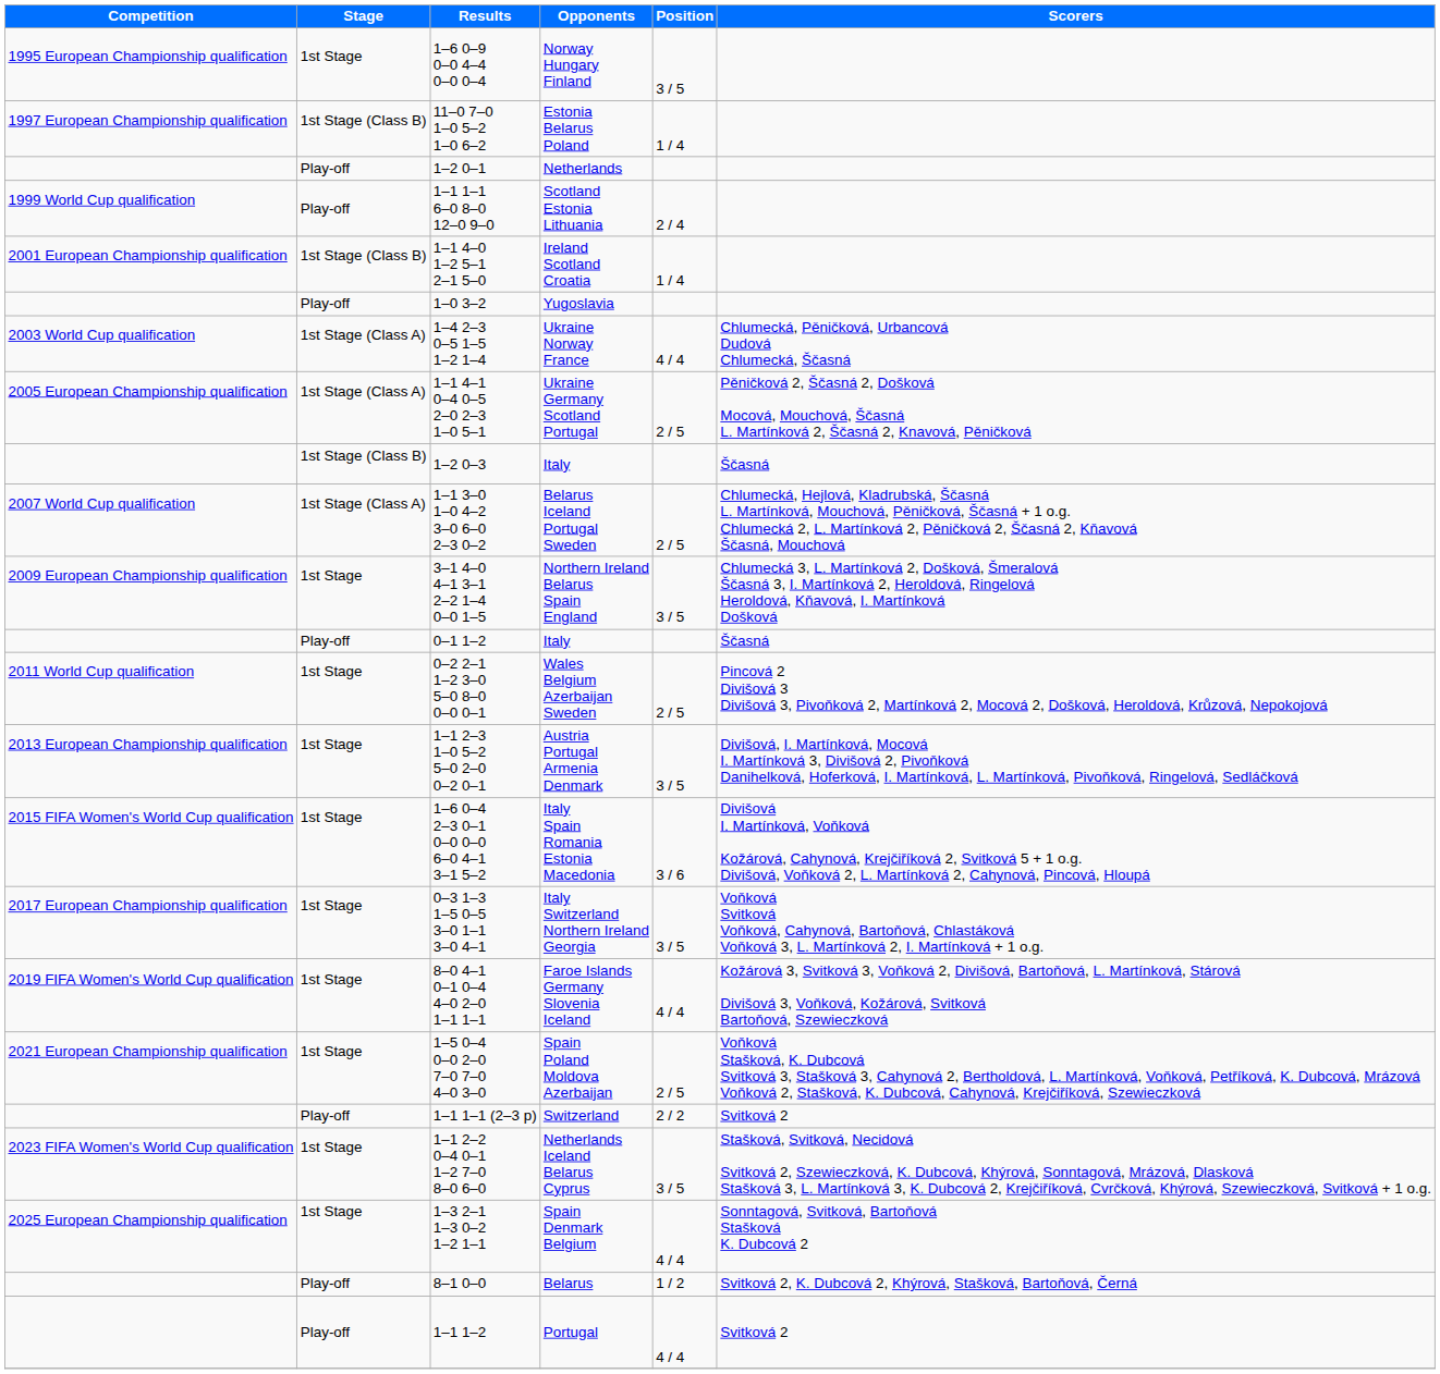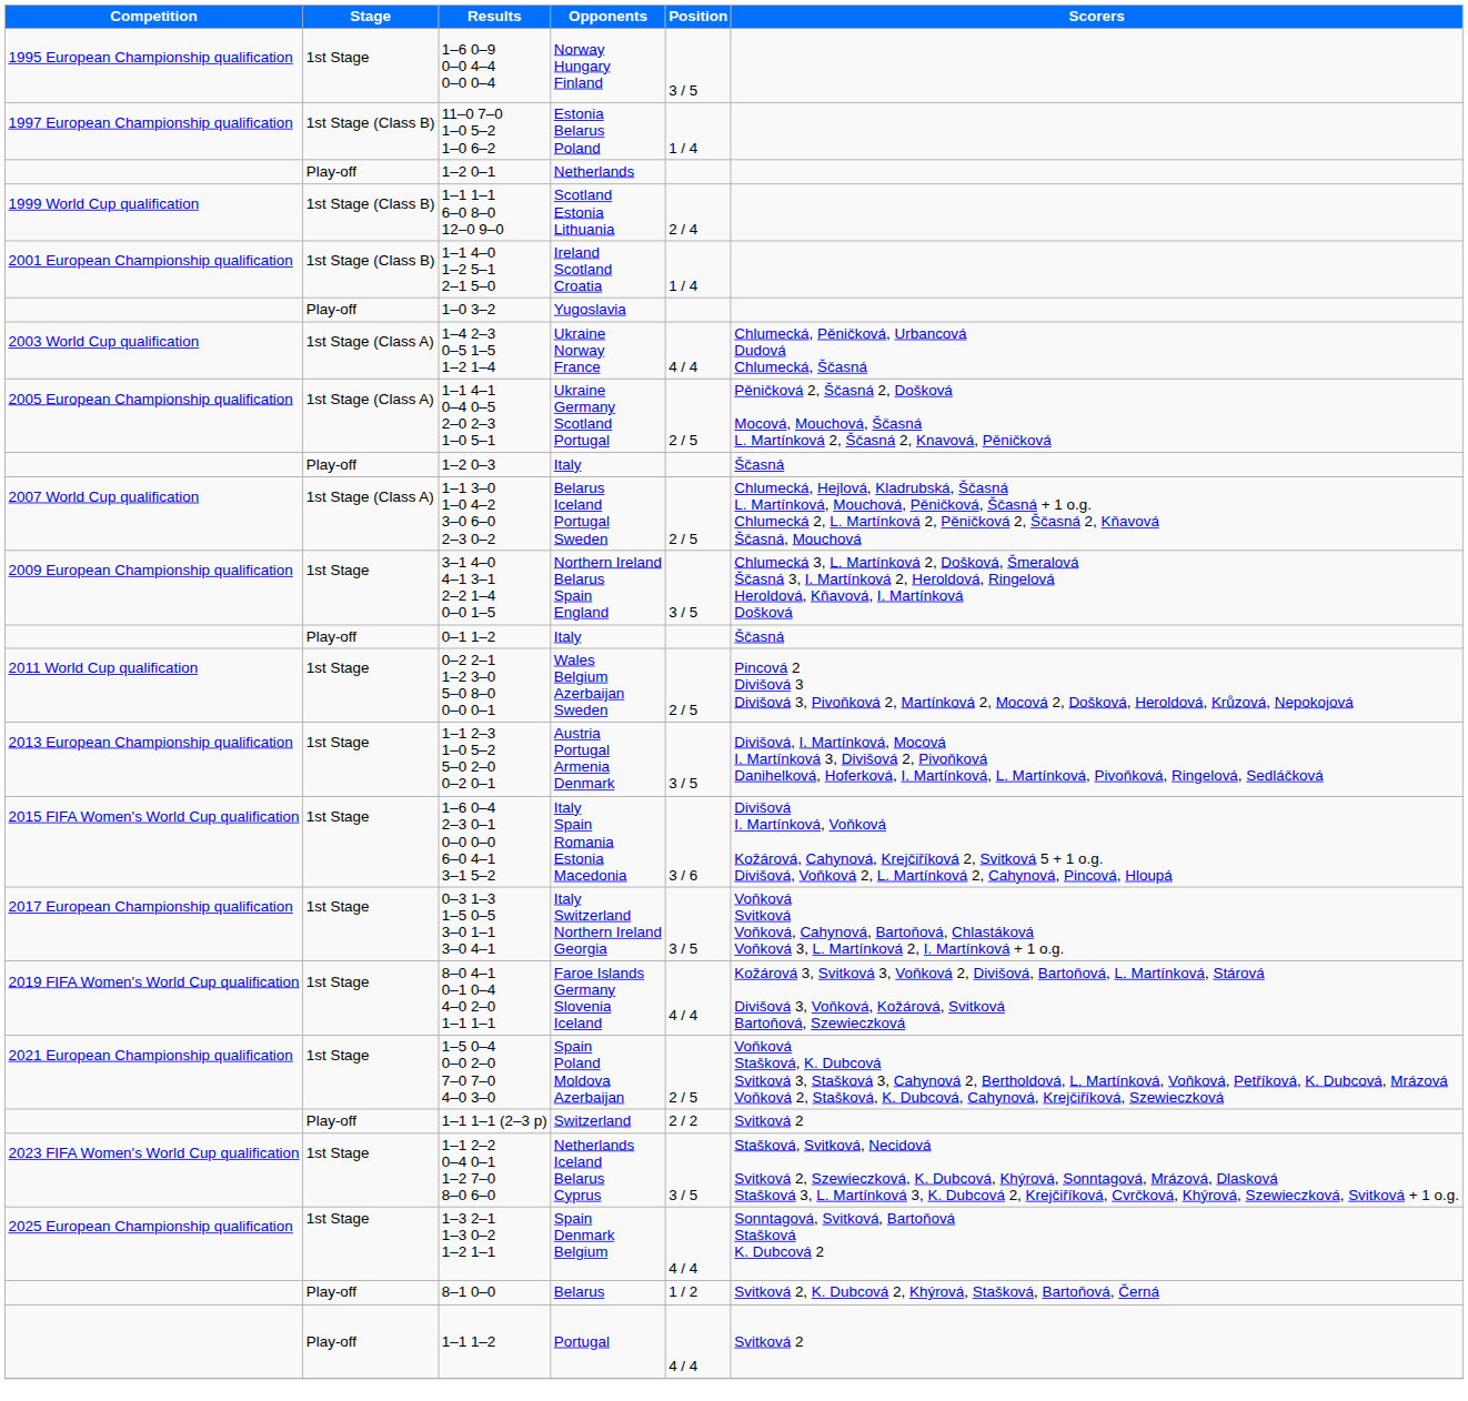Scotland Estonia Lithuania | Stage: Play-off -> 1st Stage (Class B)
1–2 0–3 / Italy | Stage: 1st Stage (Class B) -> Play-off
